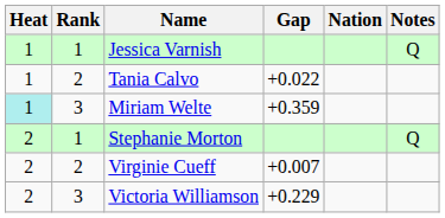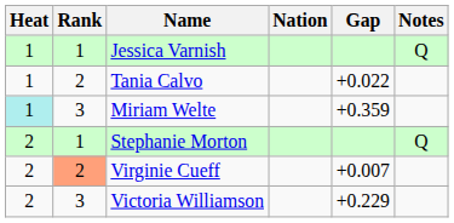columns swapped: Nation <-> Gap
Virginie Cueff | Rank: no background -> lightsalmon background
